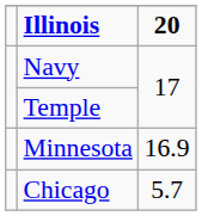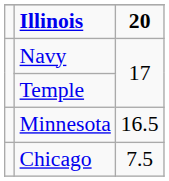Minnesota | 20: 16.9 -> 16.5
Chicago | 20: 5.7 -> 7.5
